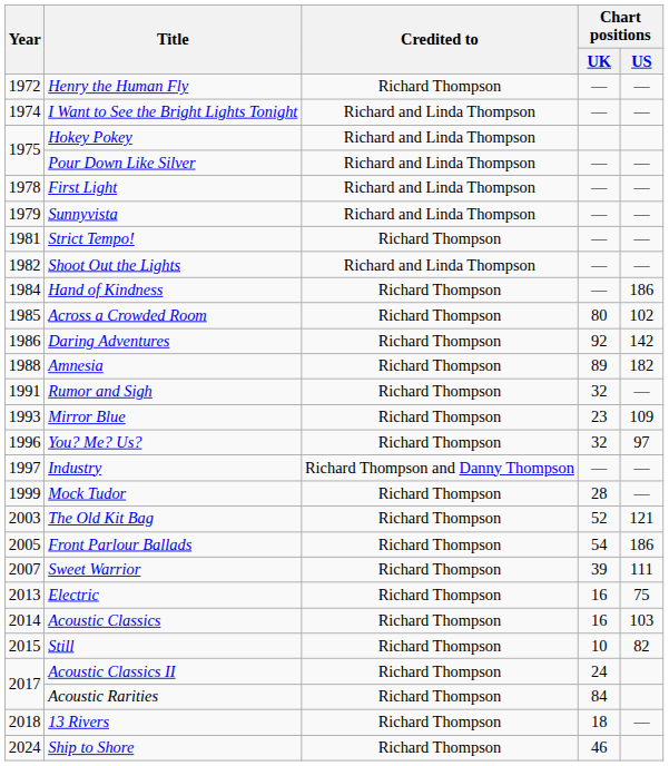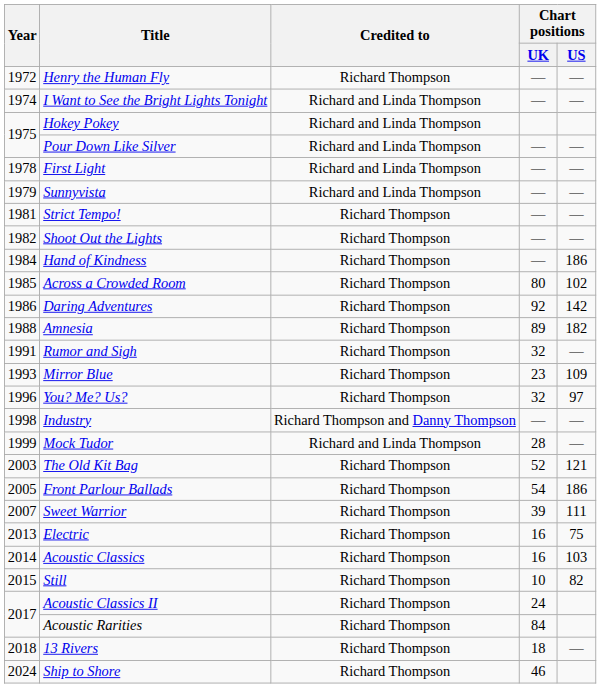Shoot Out the Lights | Credited to: Richard and Linda Thompson -> Richard Thompson
Industry | Year: 1997 -> 1998
Mock Tudor | Credited to: Richard Thompson -> Richard and Linda Thompson
